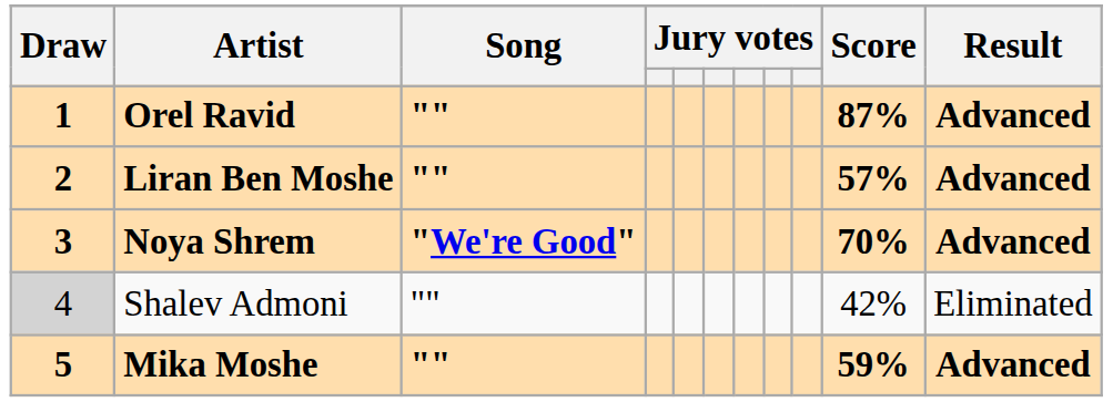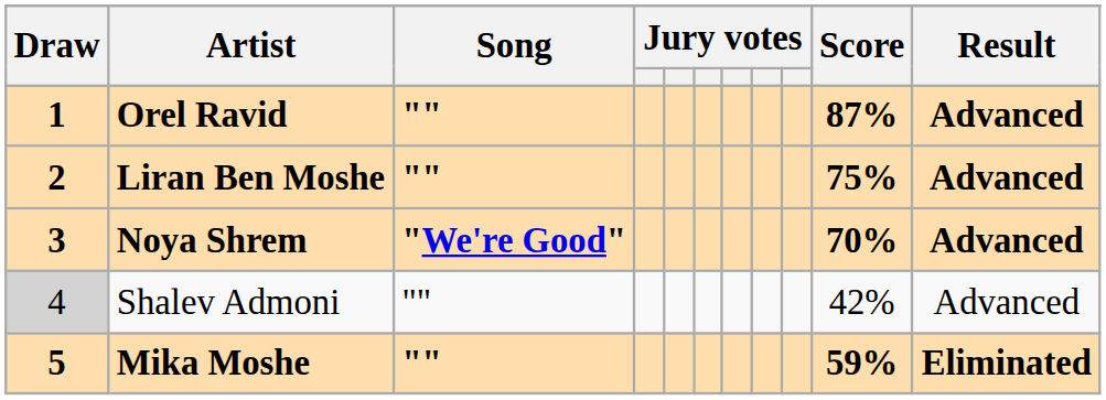Liran Ben Moshe | Score: 57% -> 75%
Shalev Admoni | Result: Eliminated -> Advanced
Mika Moshe | Result: Advanced -> Eliminated
